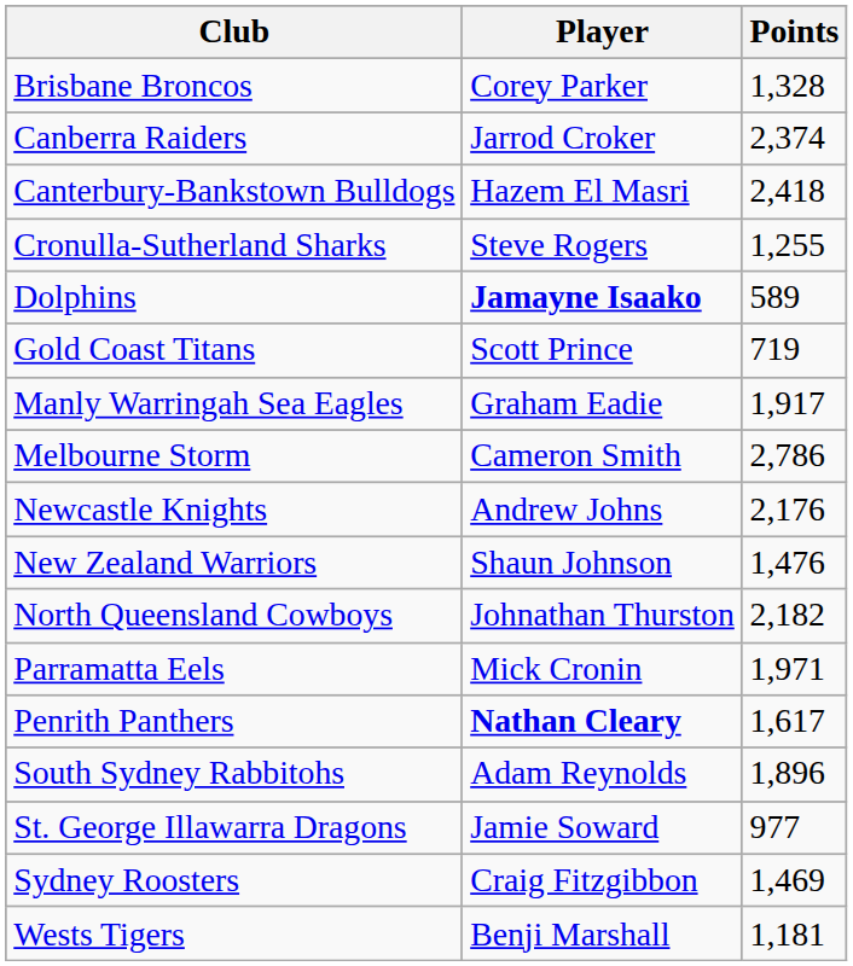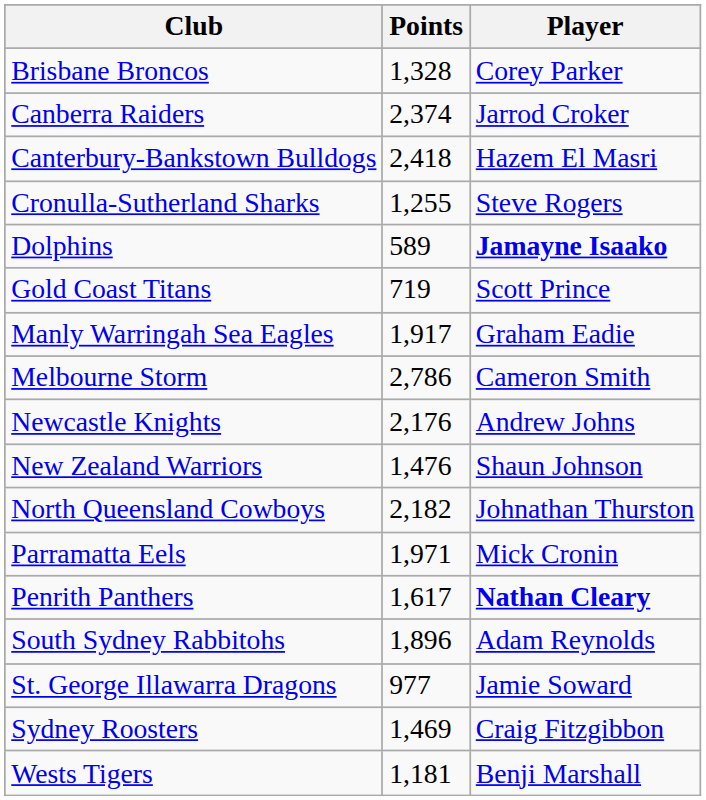columns swapped: Points <-> Player
